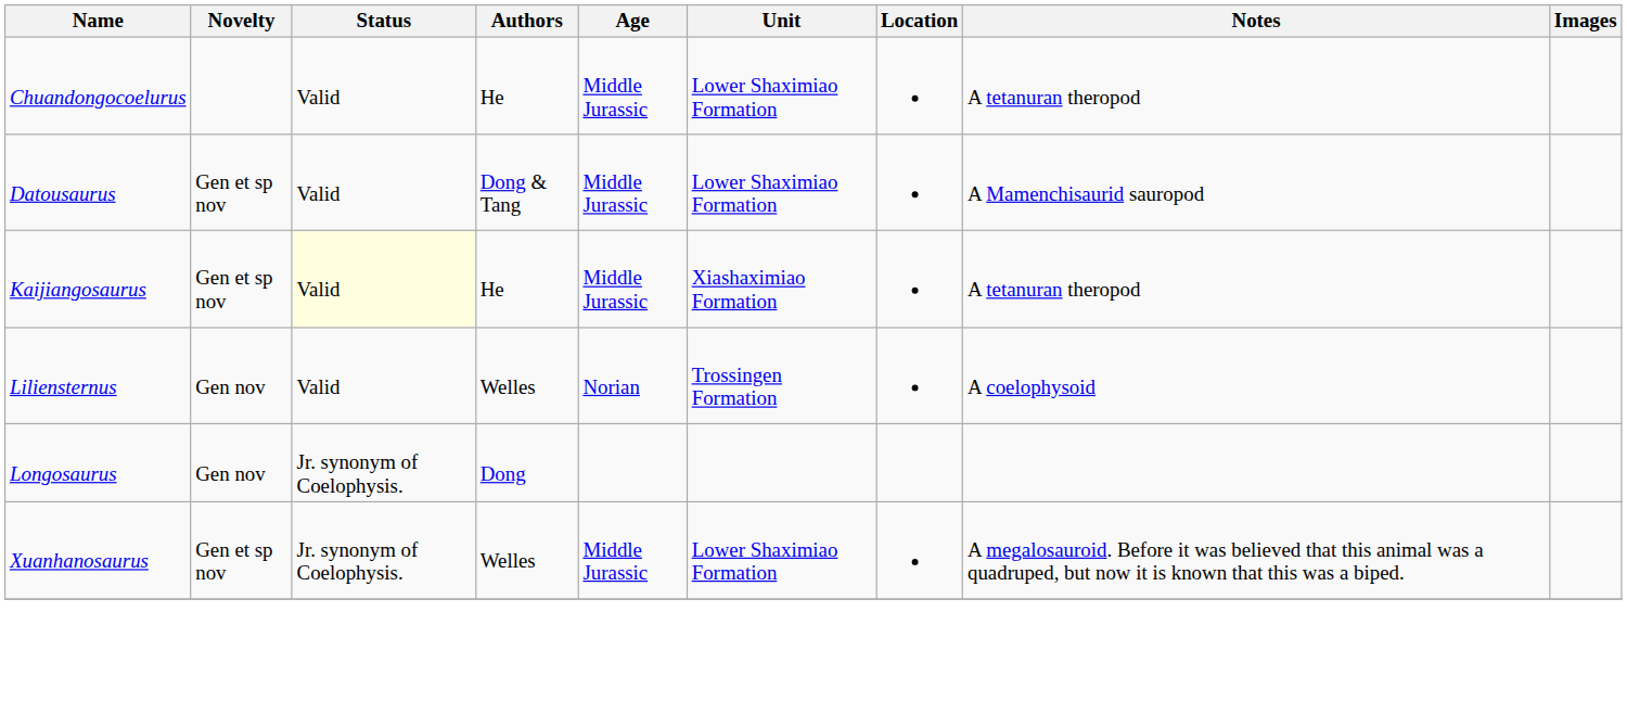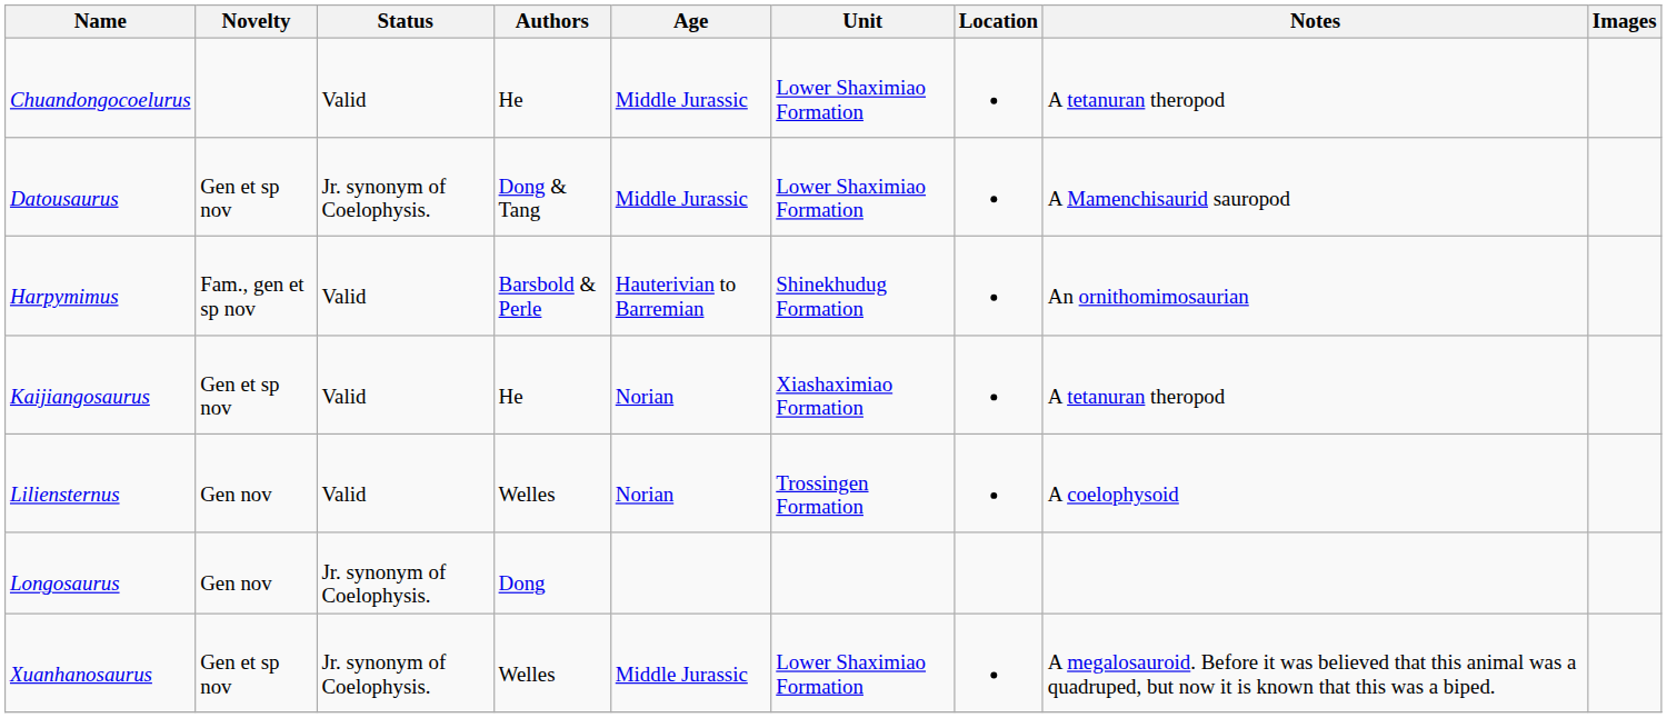Datousaurus | Status: Valid -> Jr. synonym of Coelophysis.
+ row: Harpymimus | Fam., gen et sp nov | Valid | Barsbold & Perle | Hauterivian to Barremian | Shinekhudug Formation | An ornithomimosaurian
Kaijiangosaurus | Status: lightyellow background -> no background
Kaijiangosaurus | Age: Middle Jurassic -> Norian
